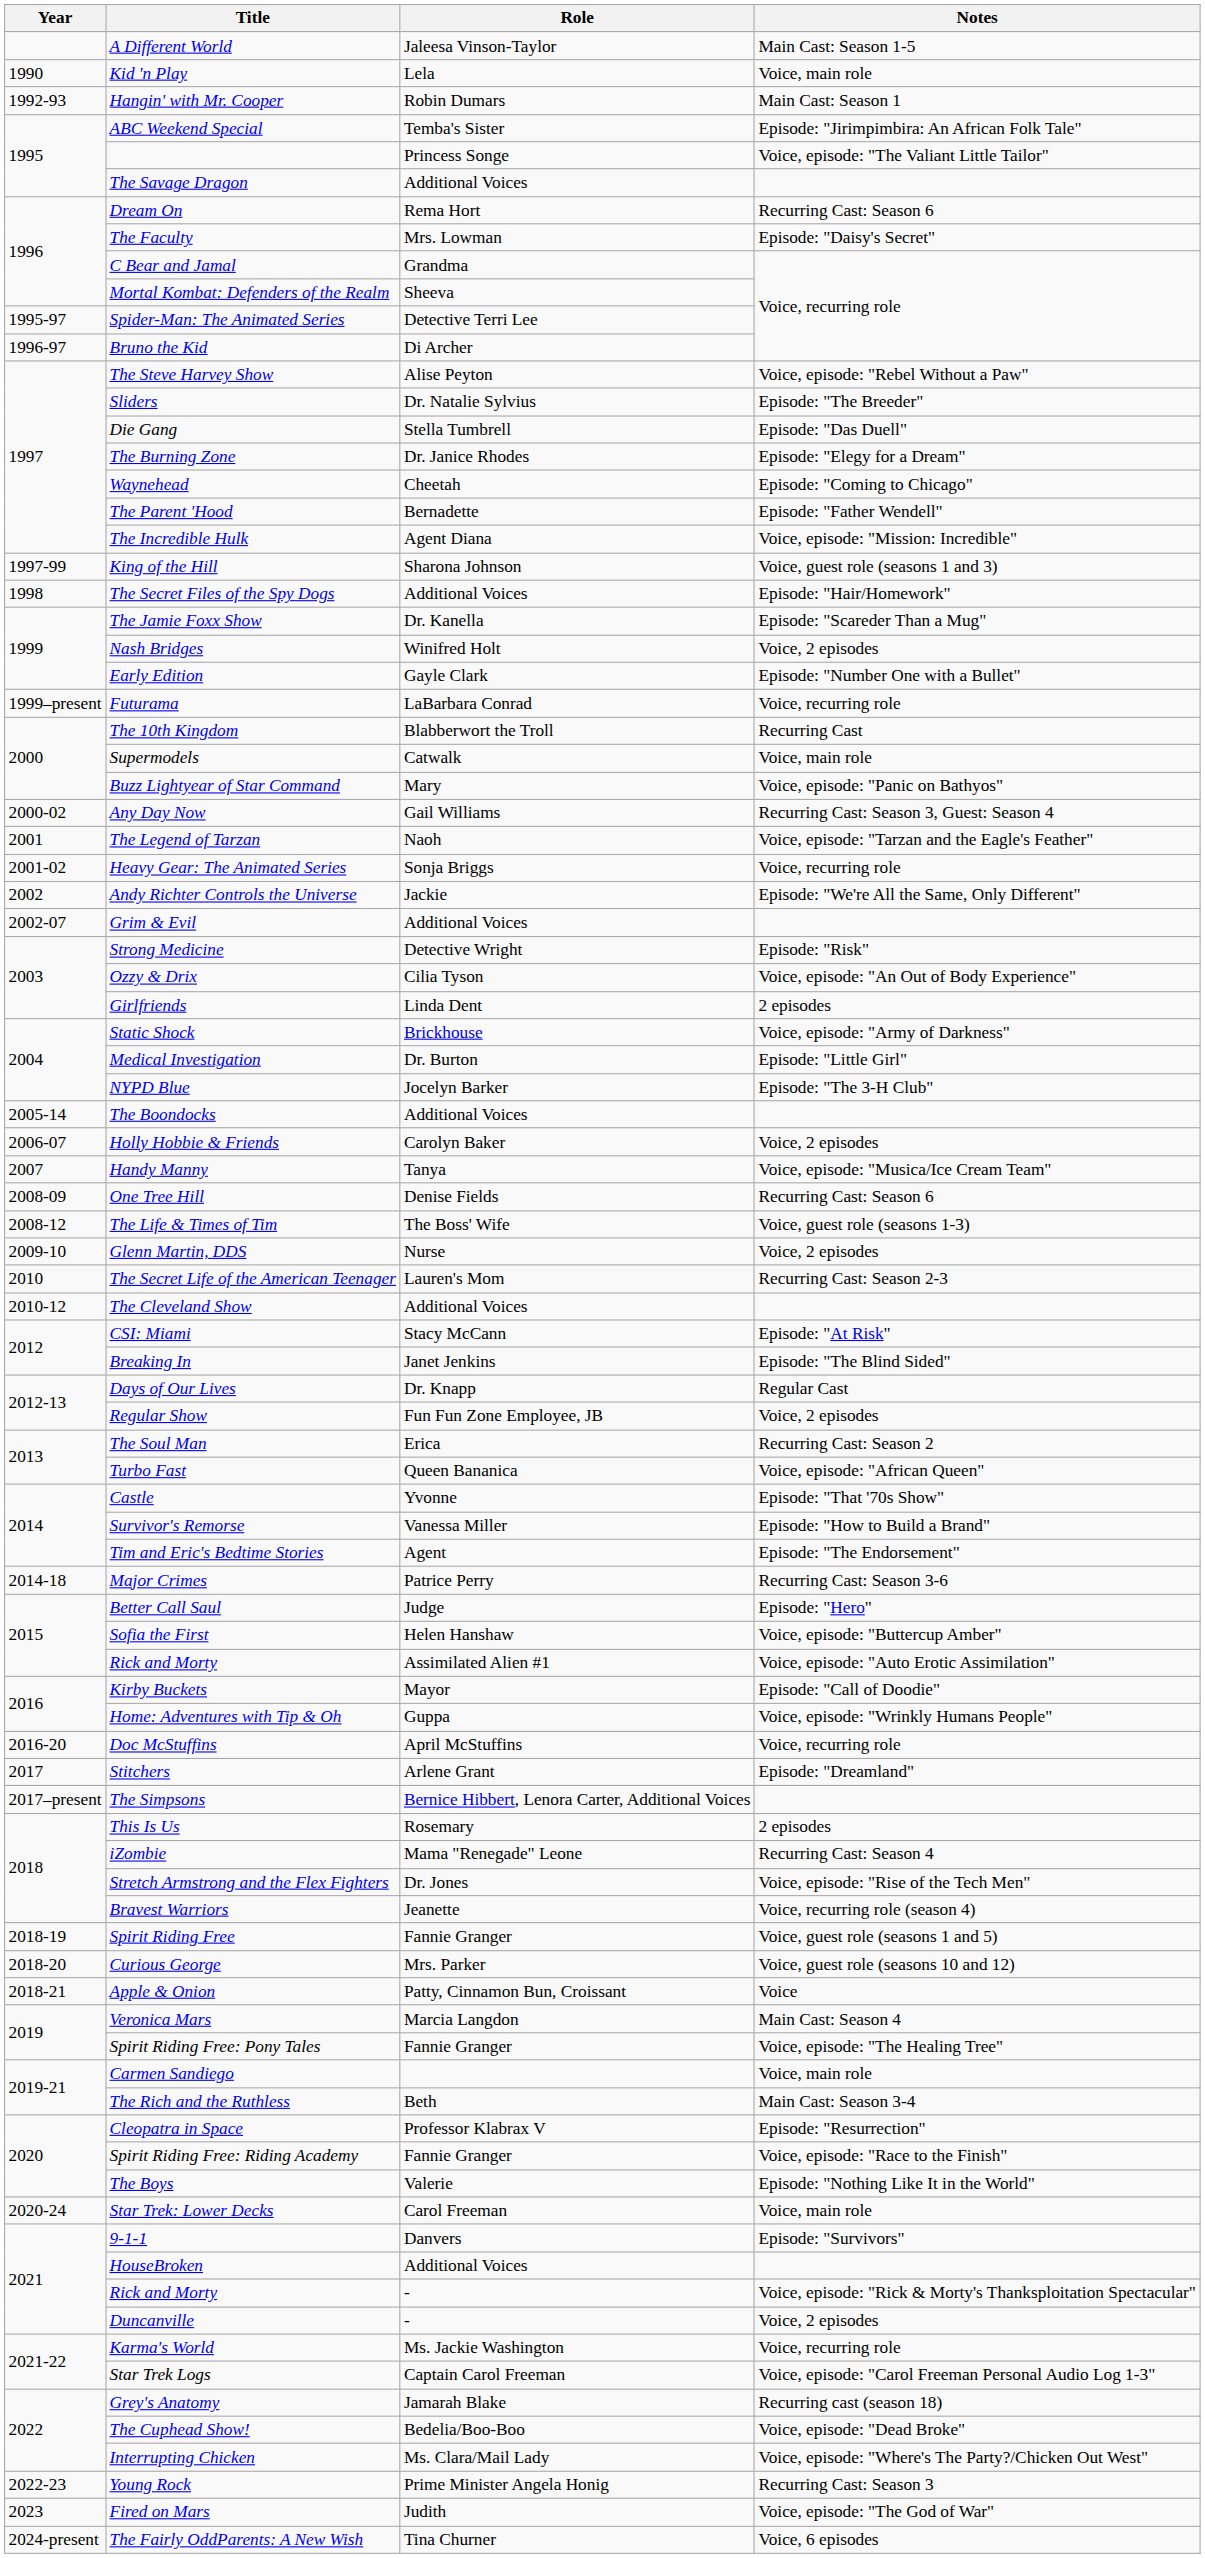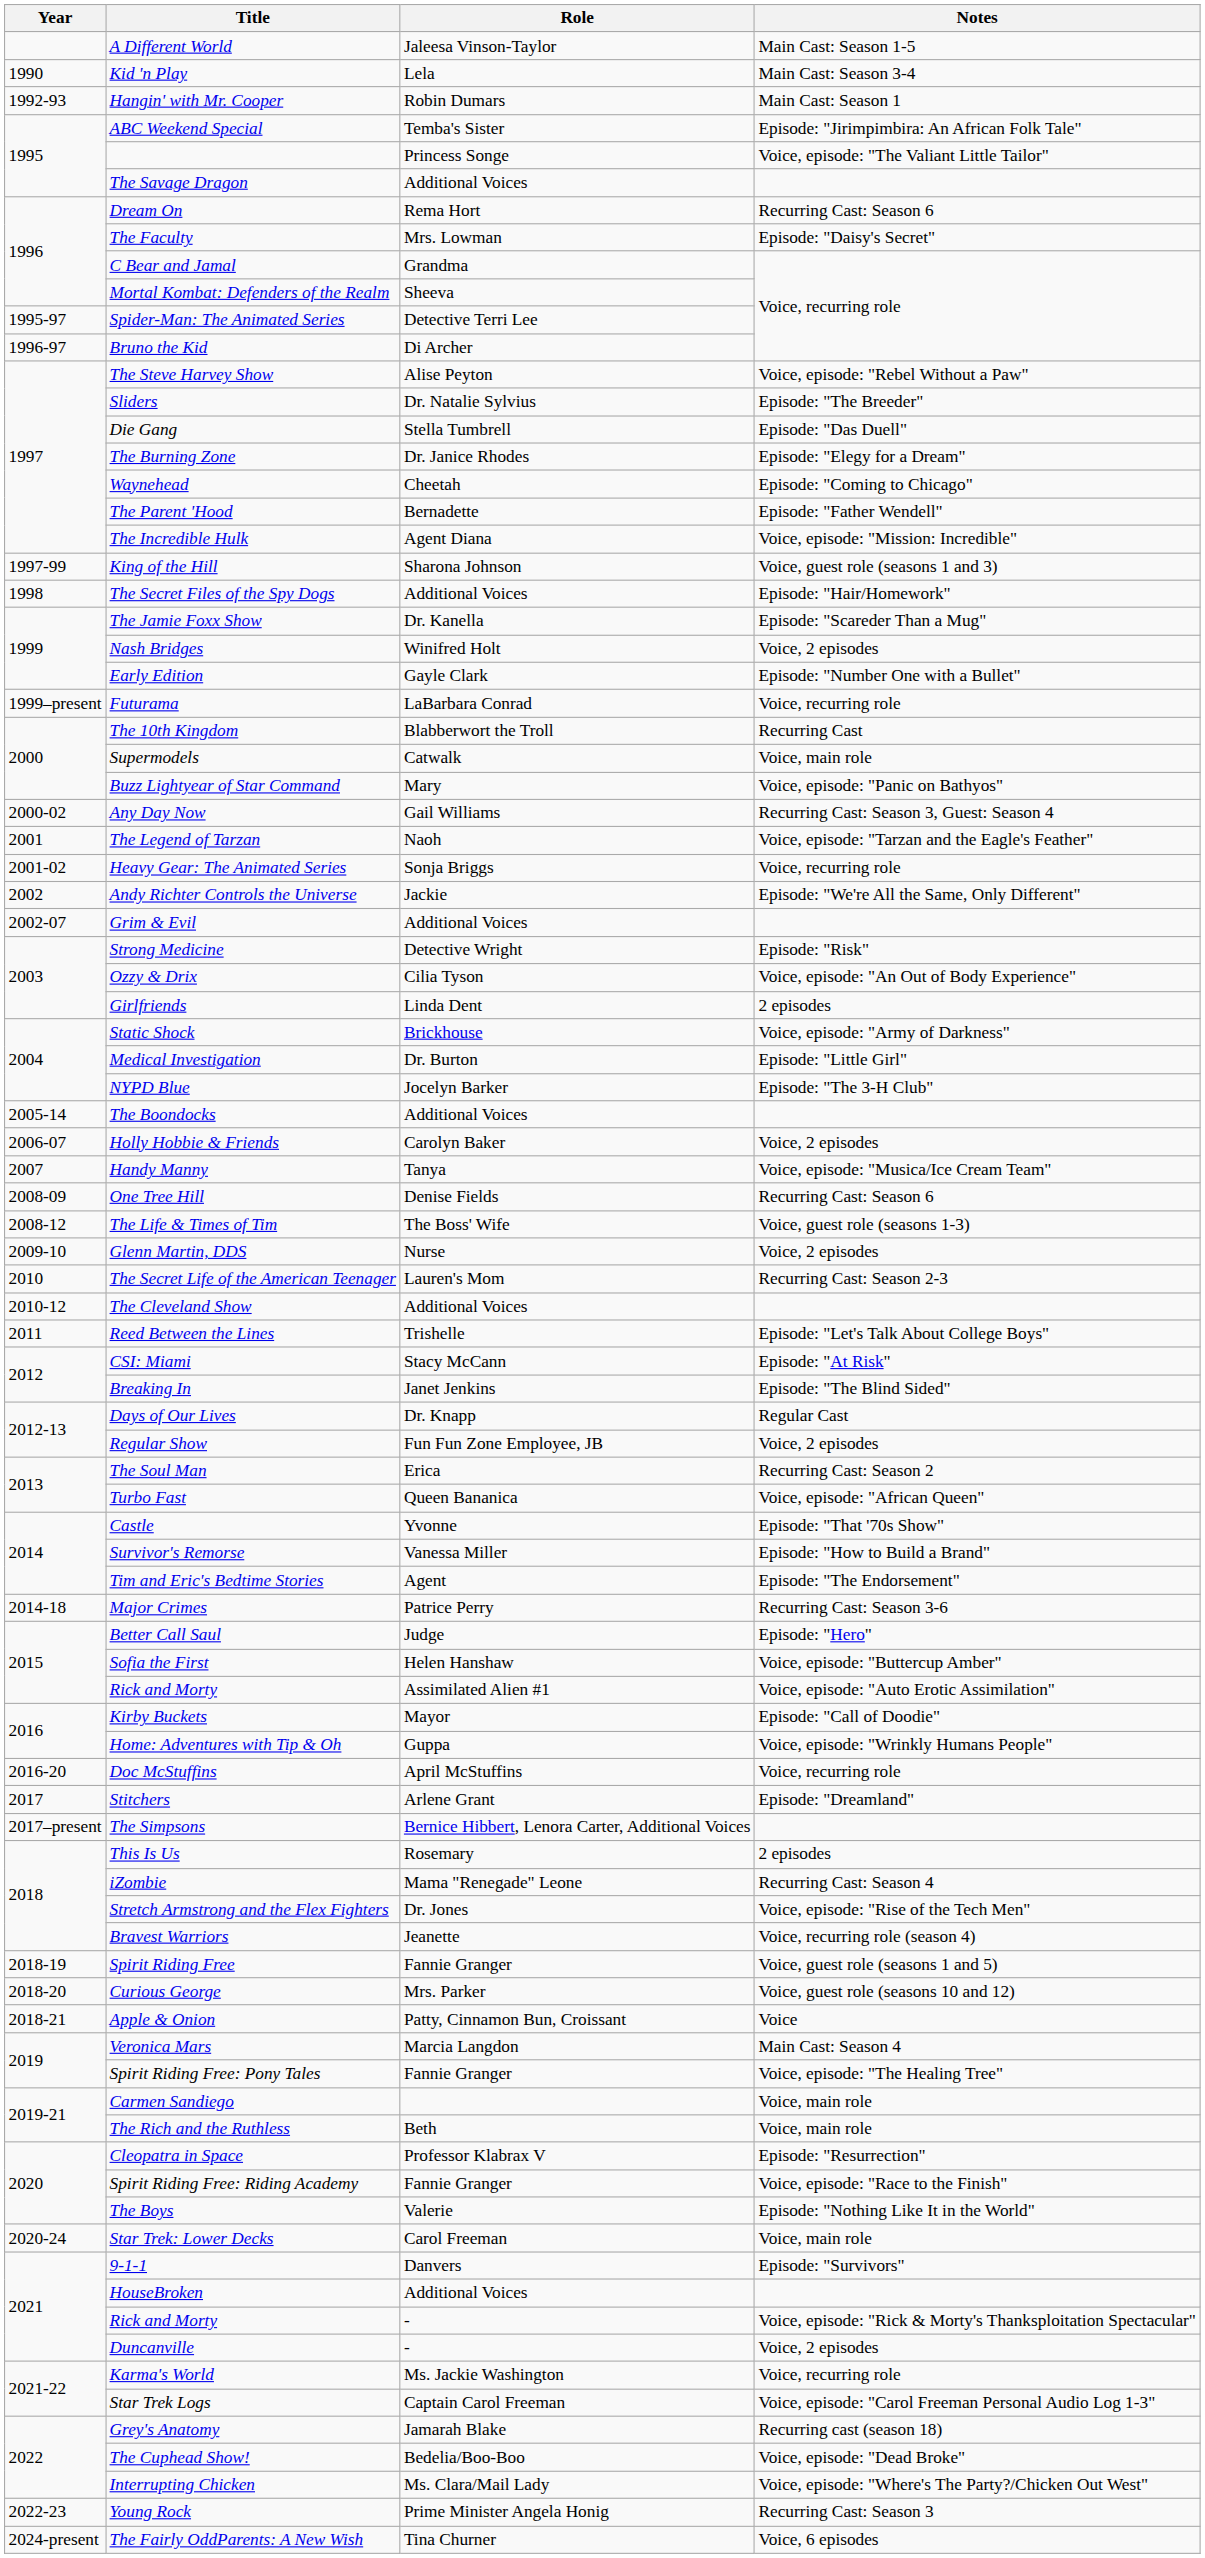Kid 'n Play | Notes: Voice, main role -> Main Cast: Season 3-4
+ row: 2011 | Reed Between the Lines | Trishelle | Episode: "Let's Talk About College Boys"
The Rich and the Ruthless | Notes: Main Cast: Season 3-4 -> Voice, main role
- row: 2023 | Fired on Mars | Judith | Voice, episode: "The God of War"
